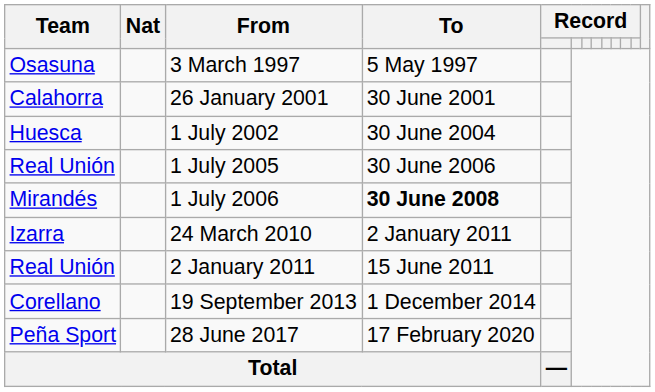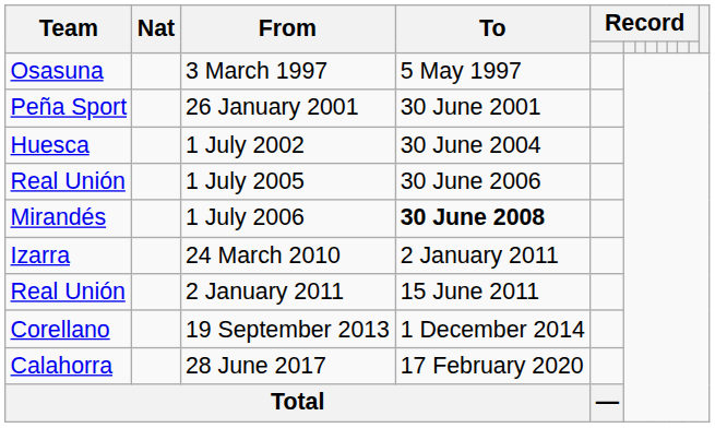26 January 2001 | Team: Calahorra -> Peña Sport
28 June 2017 | Team: Peña Sport -> Calahorra
